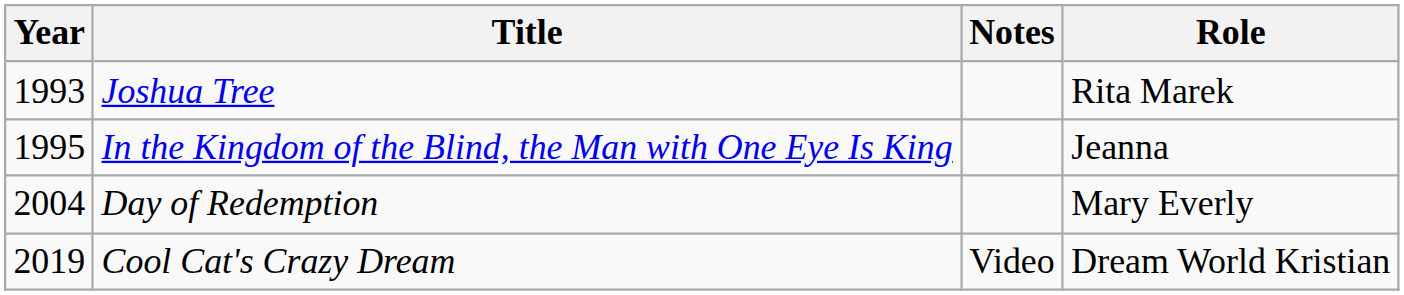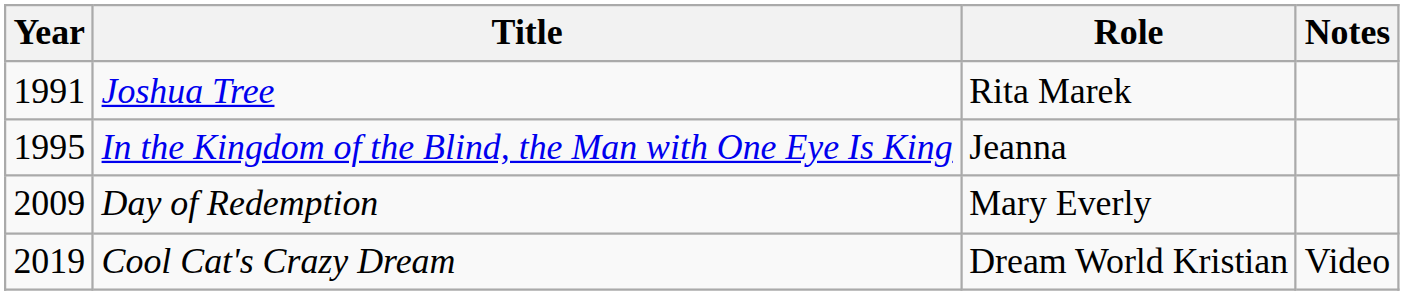columns swapped: Role <-> Notes
Joshua Tree | Year: 1993 -> 1991
Day of Redemption | Year: 2004 -> 2009
